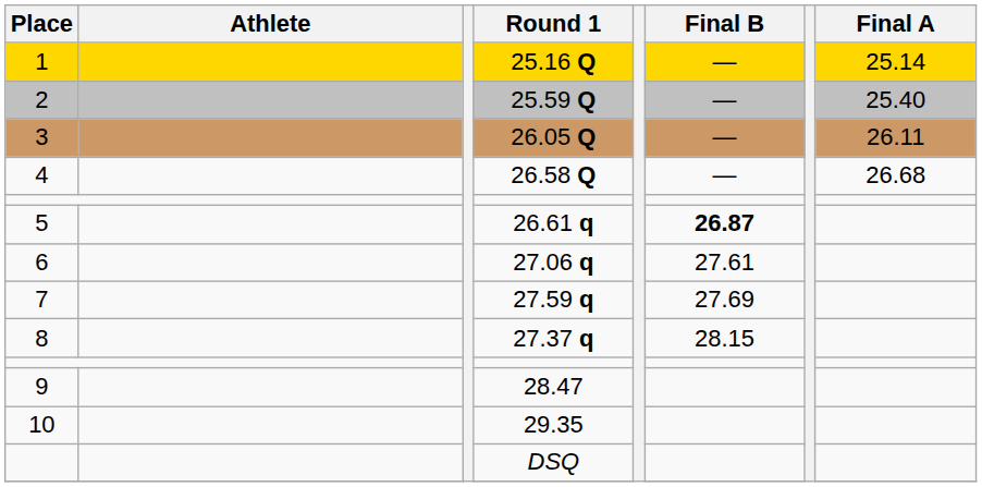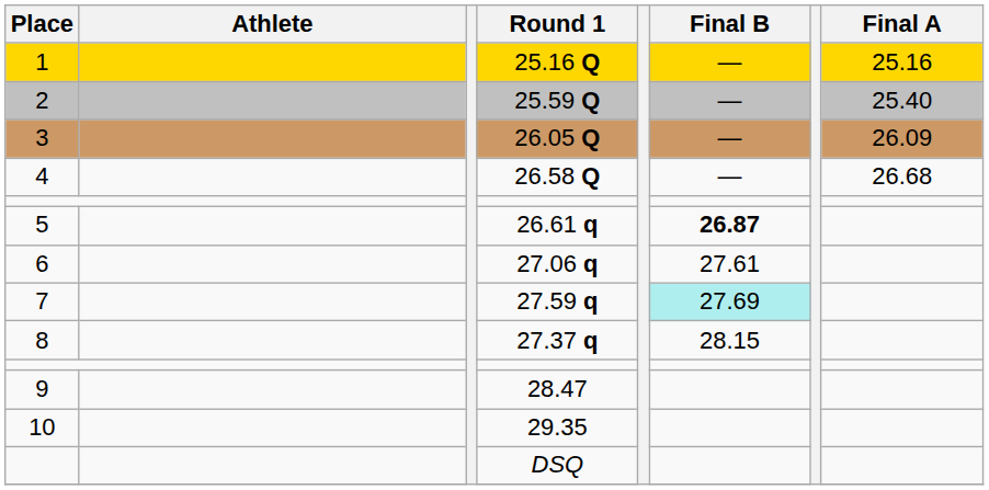25.16 Q | Final A: 25.14 -> 25.16
26.05 Q | Final A: 26.11 -> 26.09
27.59 q | Final B: no background -> paleturquoise background
